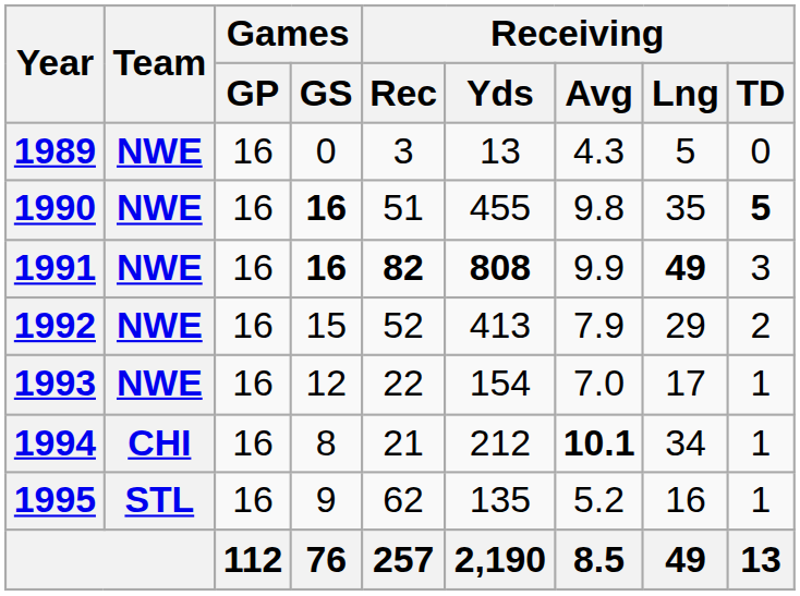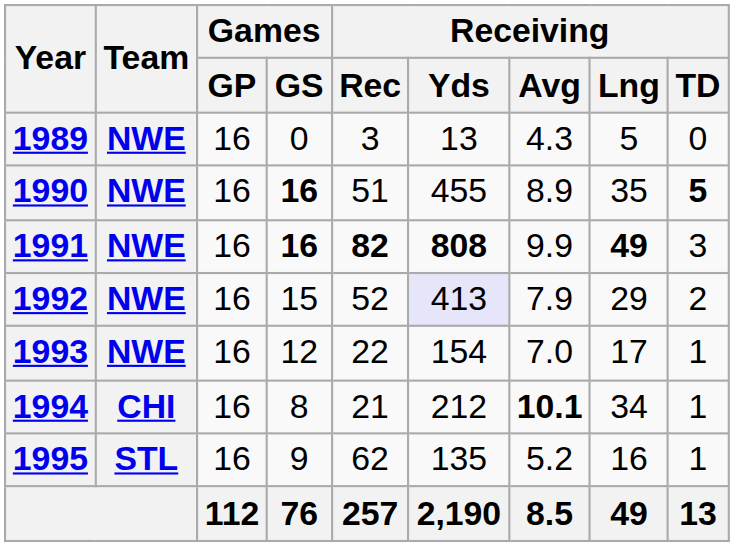1990 | Receiving / Avg: 9.8 -> 8.9
1992 | Receiving / Yds: no background -> lavender background
